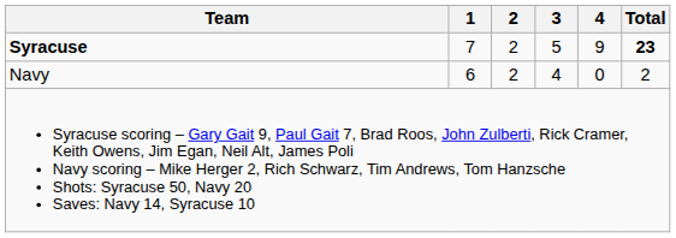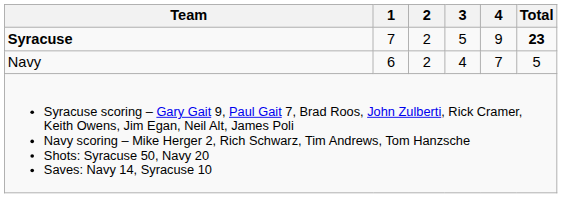Navy | 4: 0 -> 7
Navy | Total: 2 -> 5
